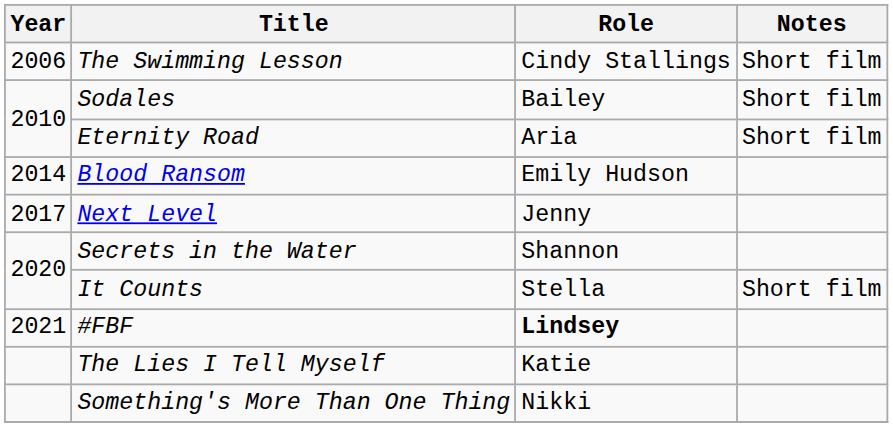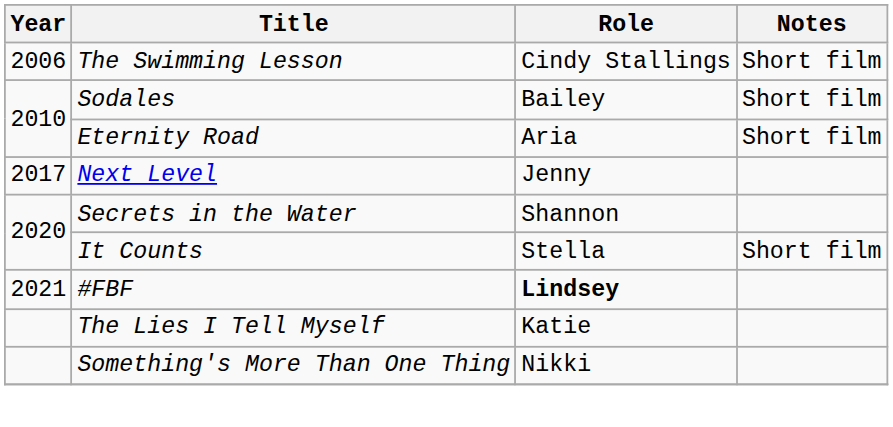- row: 2014 | Blood Ransom | Emily Hudson
